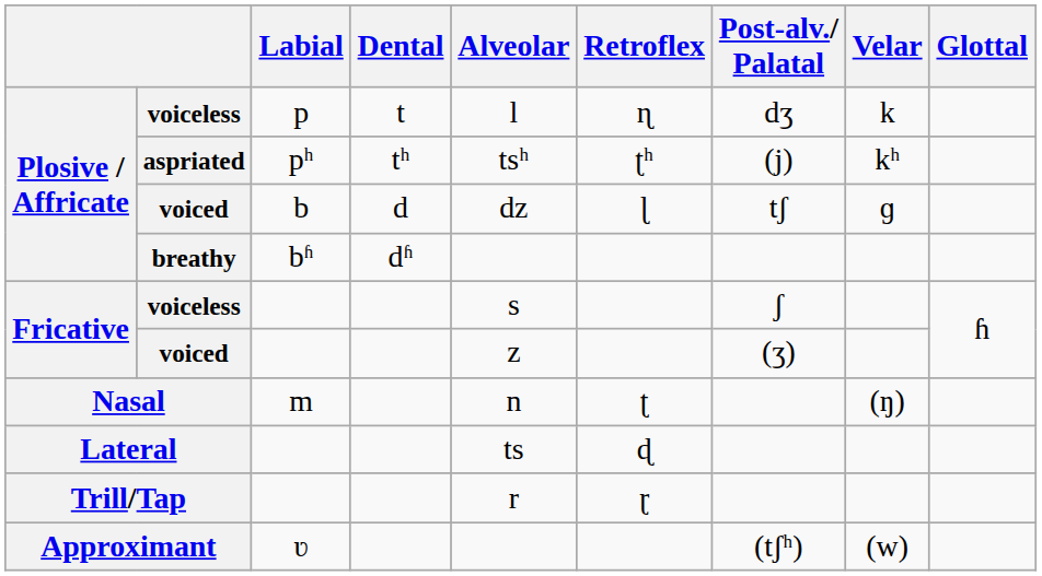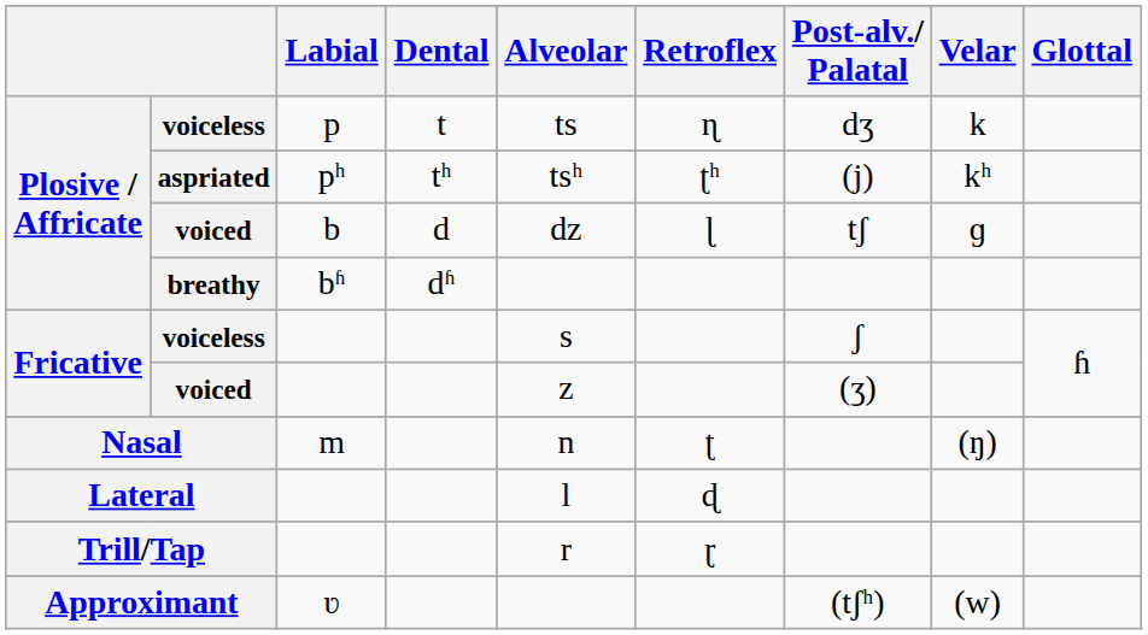voiceless / p | Alveolar: l -> ts
Lateral | Alveolar: ts -> l
